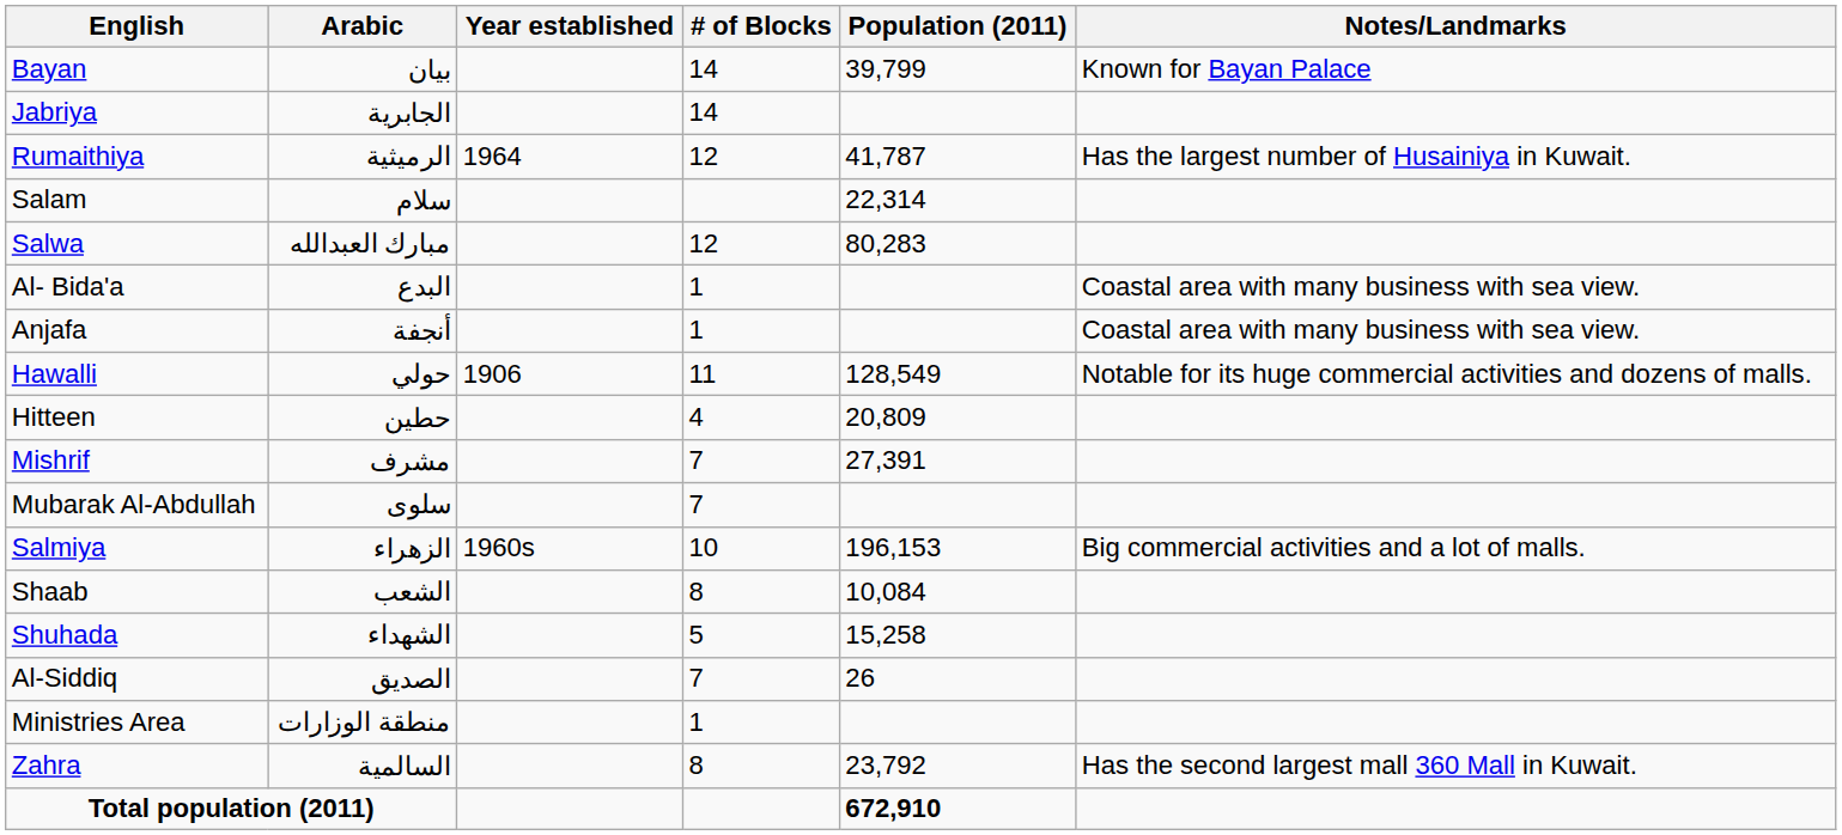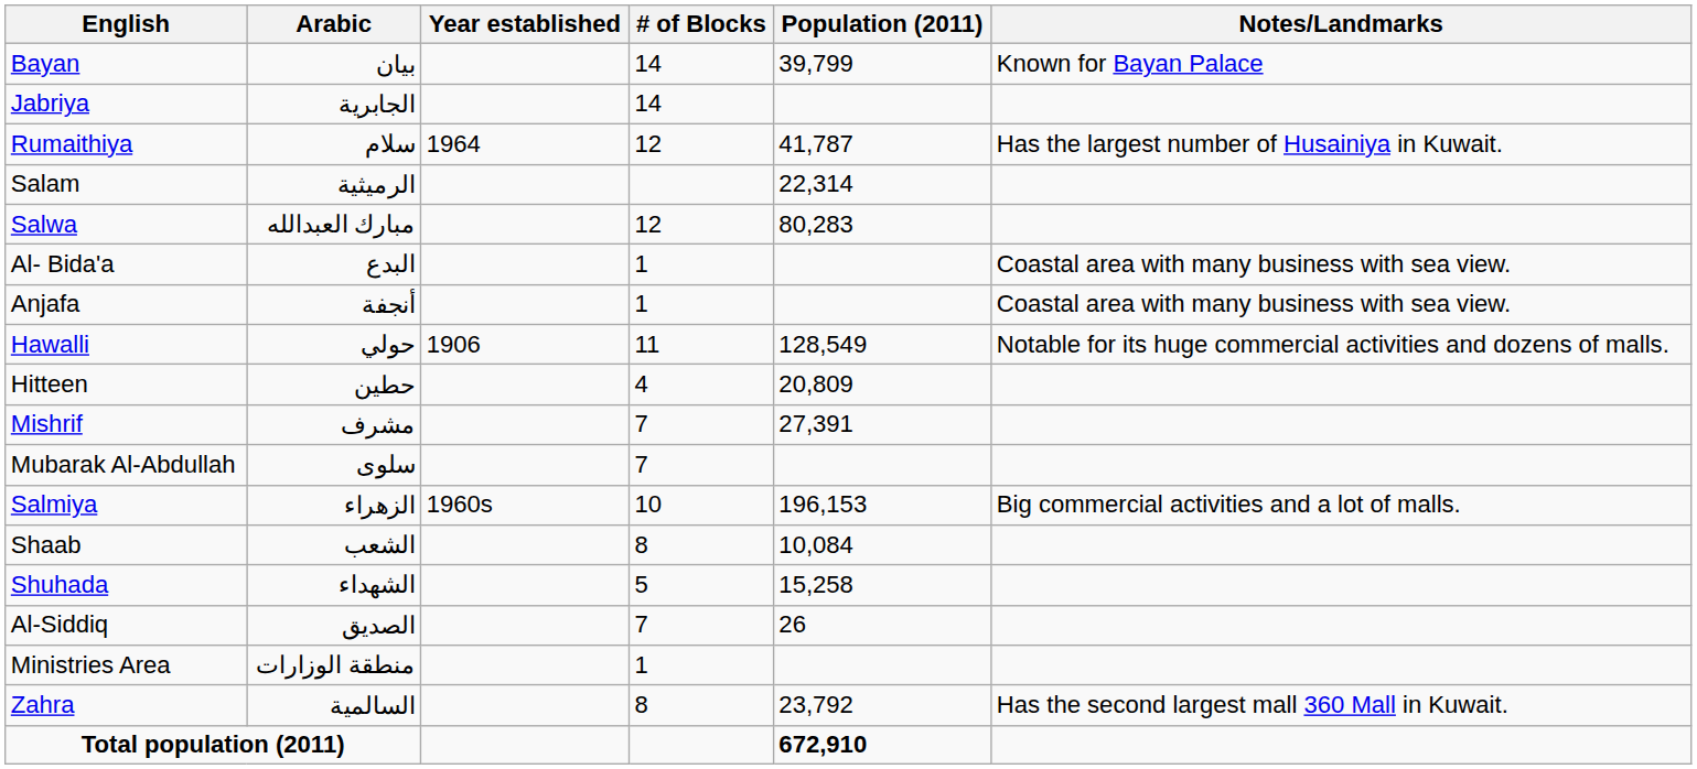Rumaithiya | Arabic: الرميثية -> سلام
Salam | Arabic: سلام -> الرميثية
